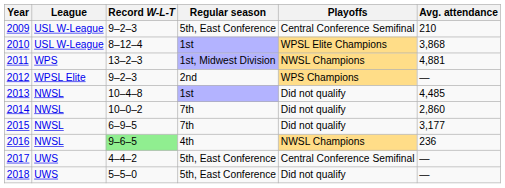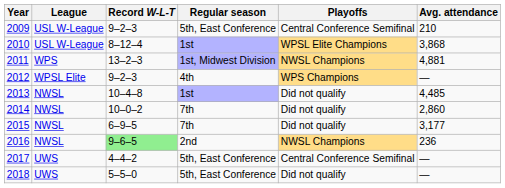2012 | Regular season: 2nd -> 4th
2016 | Regular season: 4th -> 2nd
